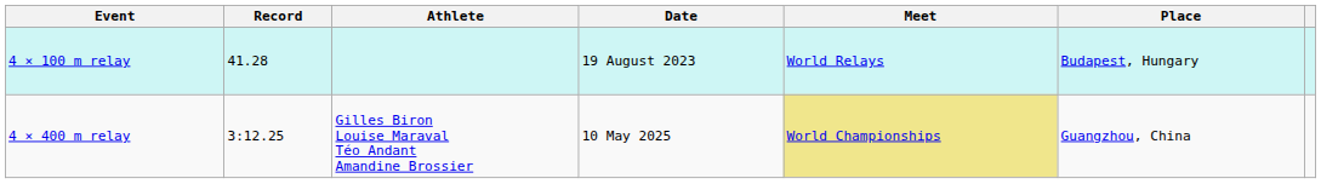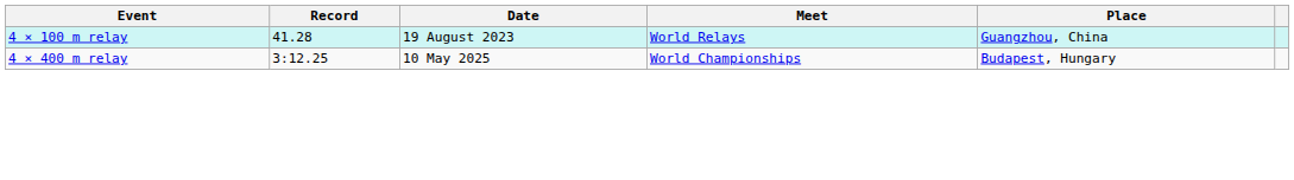- column: Athlete | Gilles Biron Louise Maraval Téo Andant Amandine Brossier
4 × 100 m relay | Place: Budapest, Hungary -> Guangzhou, China
4 × 400 m relay | Meet: khaki background -> no background
4 × 400 m relay | Place: Guangzhou, China -> Budapest, Hungary
